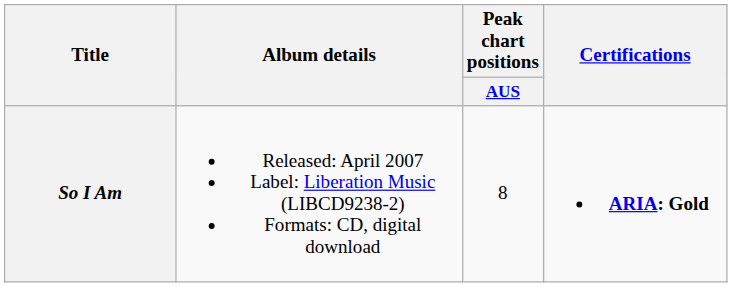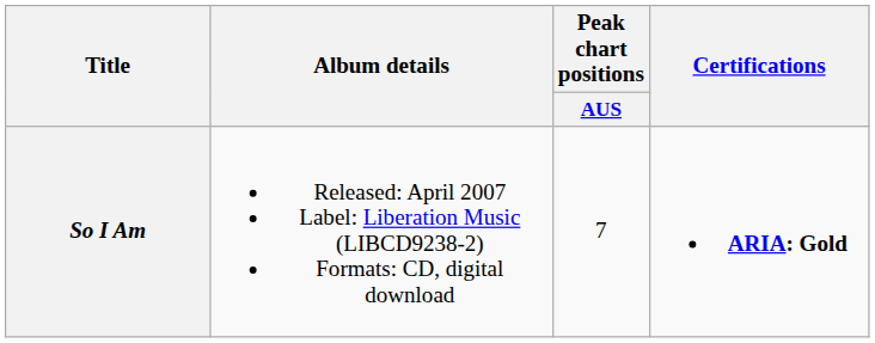So I Am | Peak chart positions / AUS: 8 -> 7
